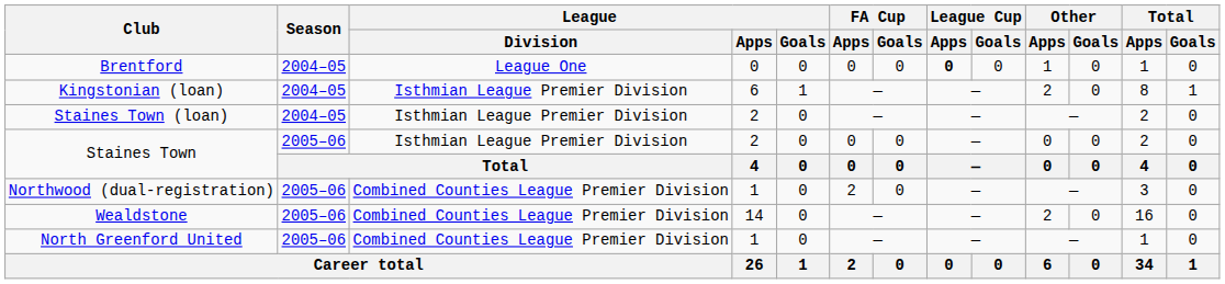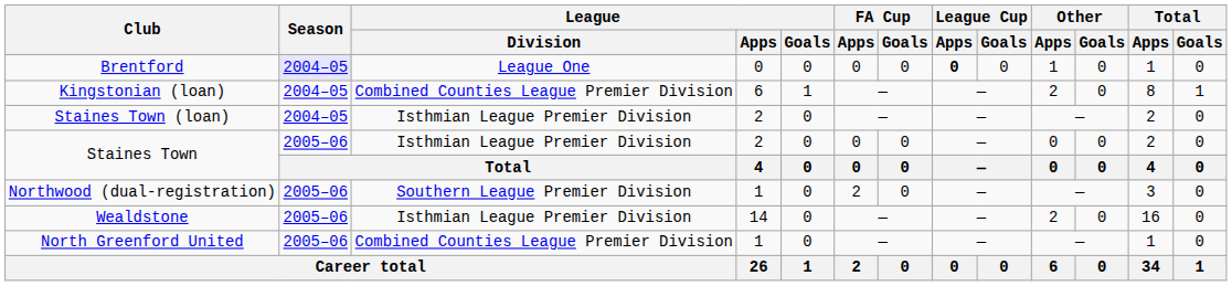Brentford | Season: no background -> lavender background
Kingstonian (loan) | League / Division: Isthmian League Premier Division -> Combined Counties League Premier Division
Northwood (dual-registration) | League / Division: Combined Counties League Premier Division -> Southern League Premier Division
Wealdstone | League / Division: Combined Counties League Premier Division -> Isthmian League Premier Division
